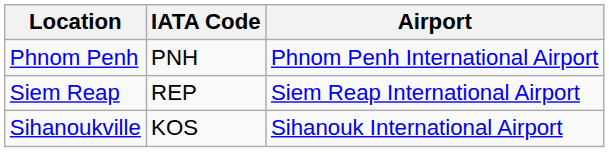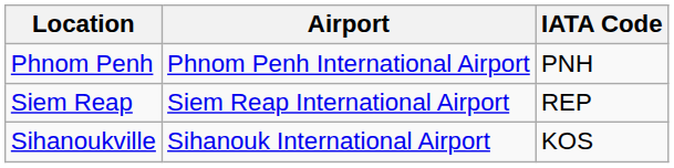columns swapped: Airport <-> IATA Code
